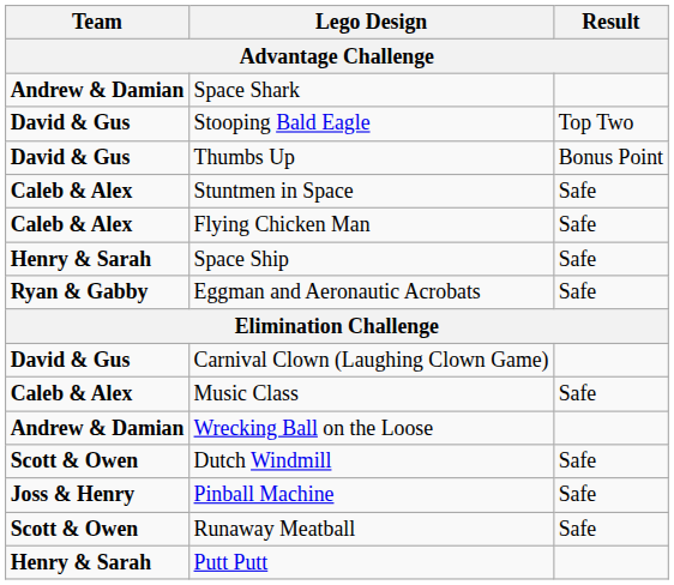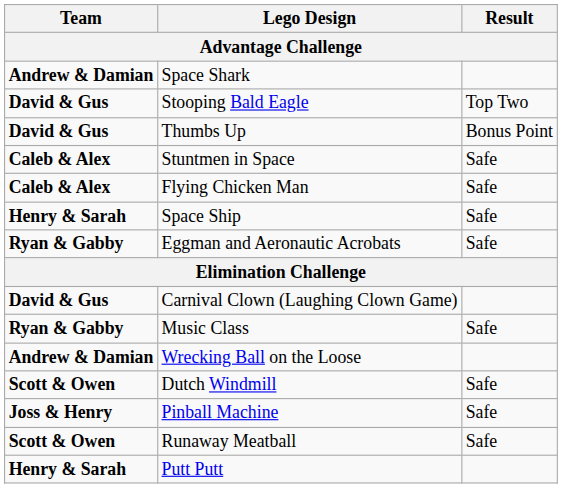Music Class | Team: Caleb & Alex -> Ryan & Gabby
